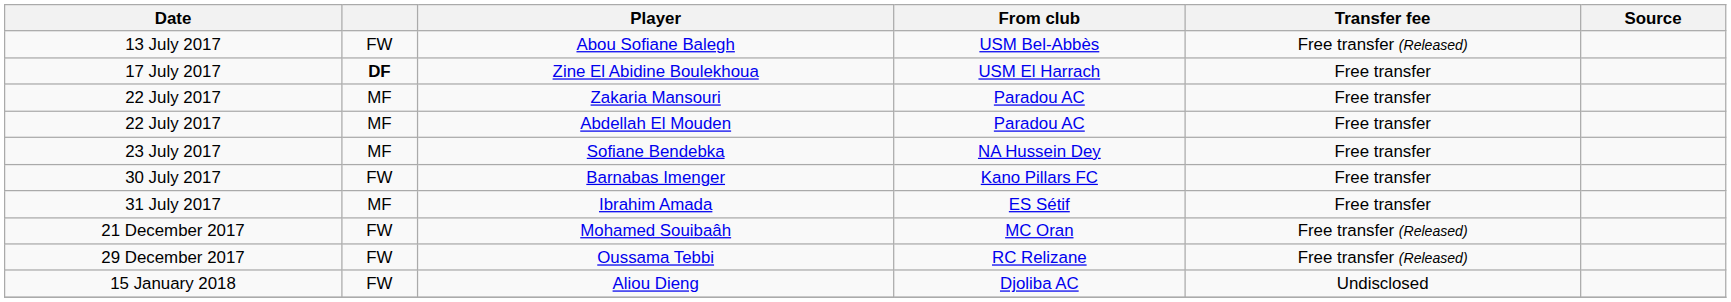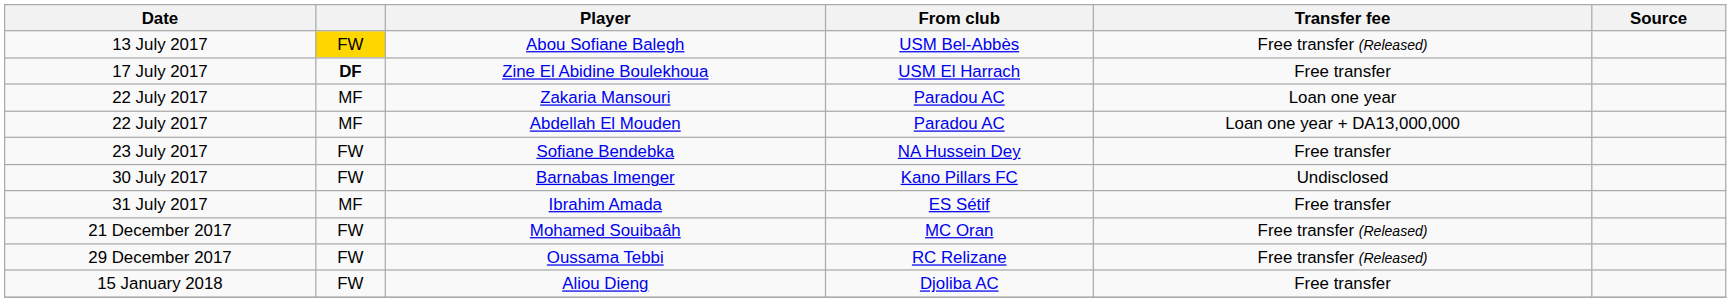Abou Sofiane Balegh | column 2: no background -> gold background
Zakaria Mansouri | Transfer fee: Free transfer -> Loan one year
Abdellah El Mouden | Transfer fee: Free transfer -> Loan one year + DA13,000,000
Sofiane Bendebka | column 2: MF -> FW
Barnabas Imenger | Transfer fee: Free transfer -> Undisclosed
Aliou Dieng | Transfer fee: Undisclosed -> Free transfer
